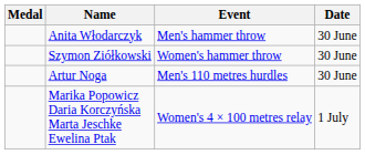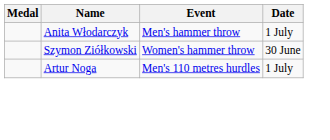Anita Włodarczyk | Date: 30 June -> 1 July
Artur Noga | Date: 30 June -> 1 July
- row: Marika Popowicz Daria Korczyńska Marta Jeschke Ewelina Ptak | Women's 4 × 100 metres relay | 1 July
